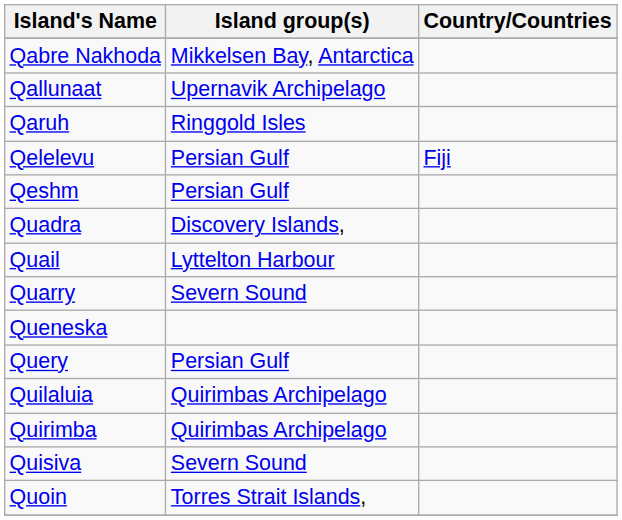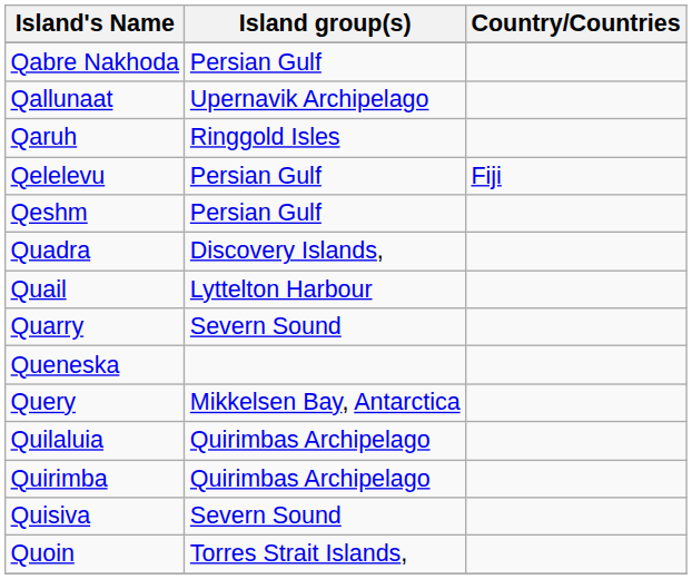Qabre Nakhoda | Island group(s): Mikkelsen Bay, Antarctica -> Persian Gulf
Query | Island group(s): Persian Gulf -> Mikkelsen Bay, Antarctica
